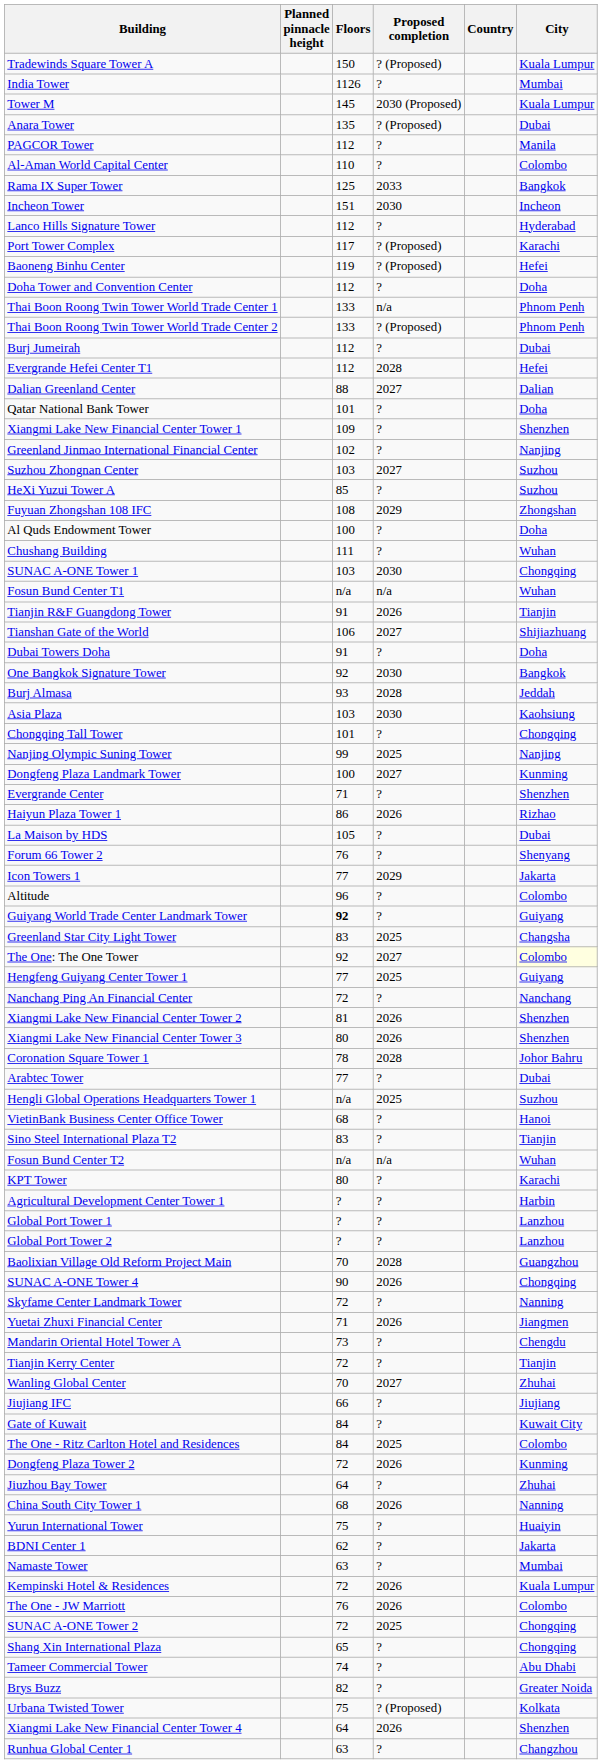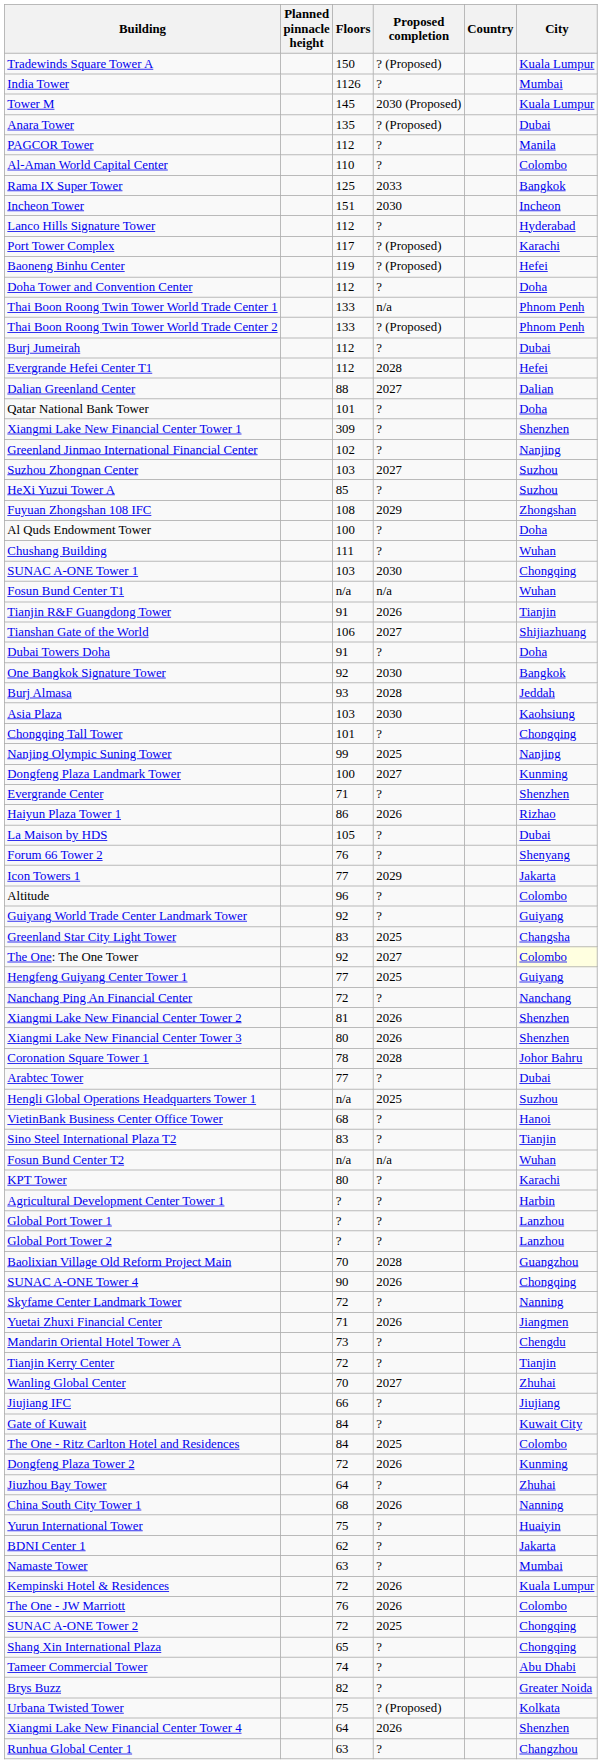Xiangmi Lake New Financial Center Tower 1 | Floors: 109 -> 309
Guiyang World Trade Center Landmark Tower | Floors: bold -> normal
